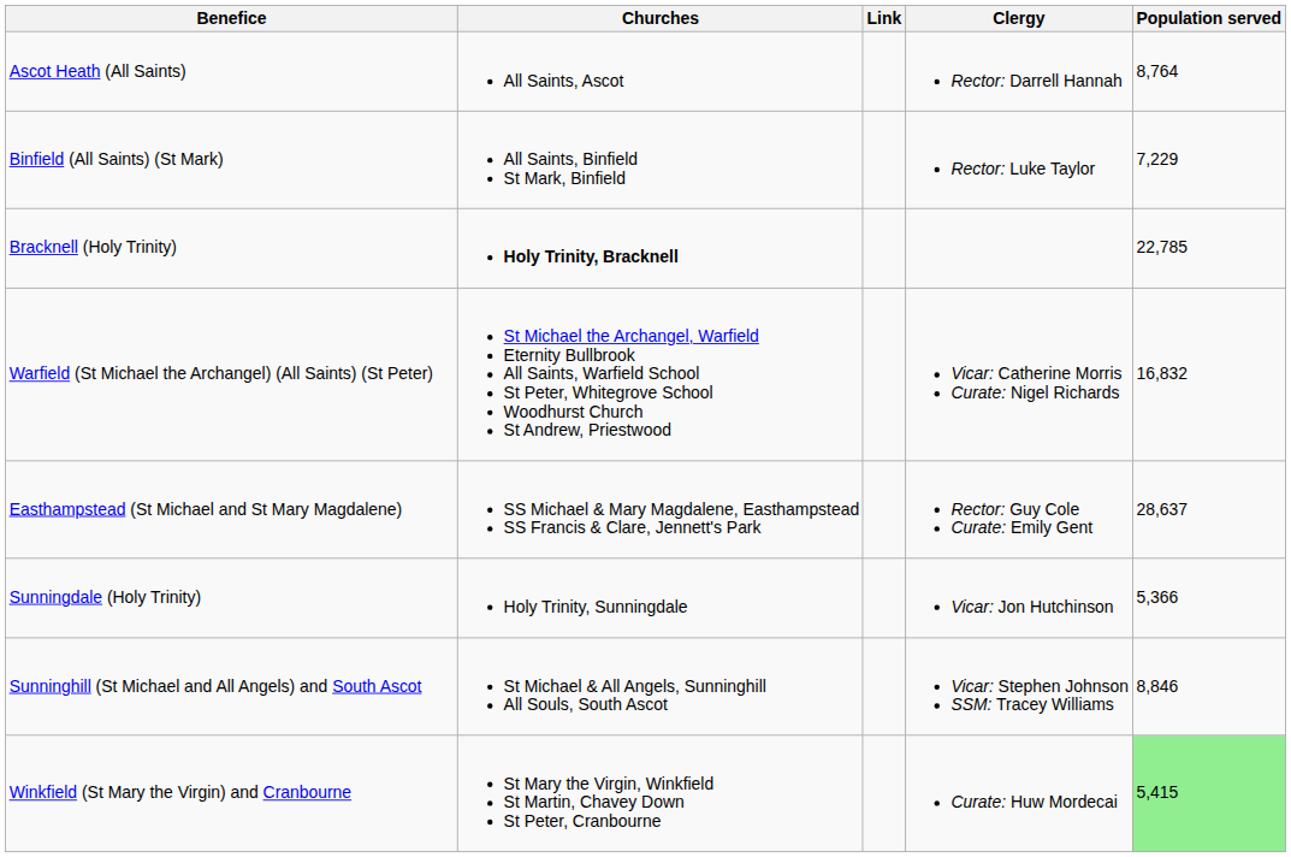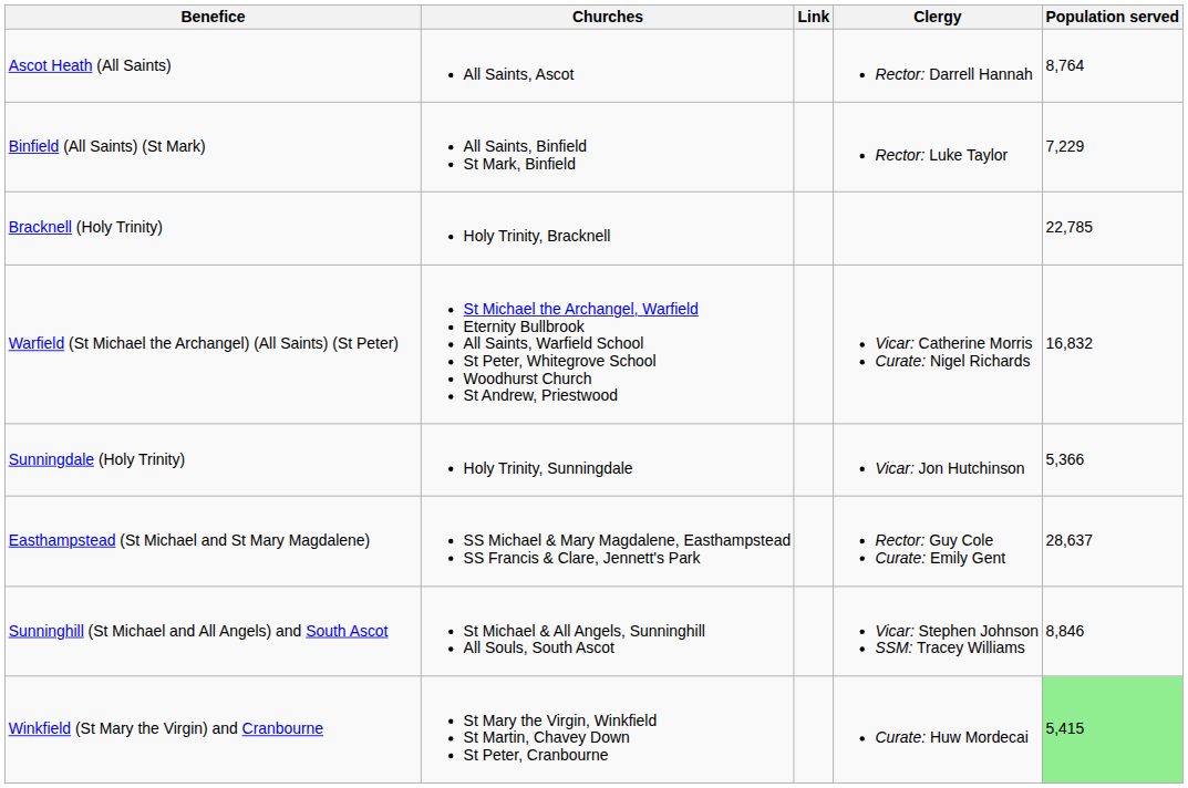Bracknell (Holy Trinity) | Churches: bold -> normal
rows swapped: Easthampstead (St Michael and St Mary Magdalene) <-> Sunningdale (Holy Trinity)
